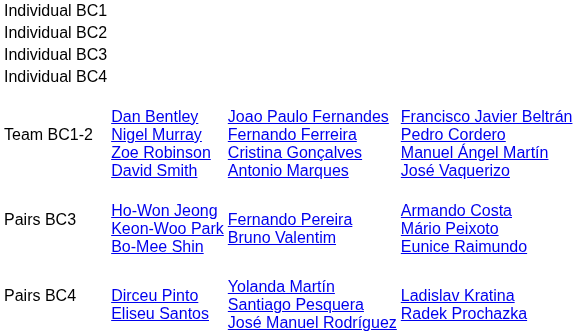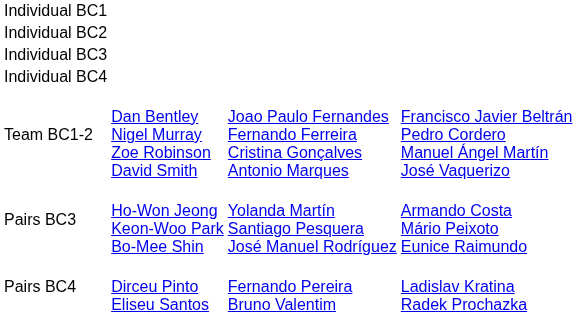Pairs BC3 | column 3: Fernando Pereira Bruno Valentim -> Yolanda Martín Santiago Pesquera José Manuel Rodríguez
Pairs BC4 | column 3: Yolanda Martín Santiago Pesquera José Manuel Rodríguez -> Fernando Pereira Bruno Valentim
